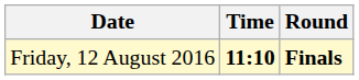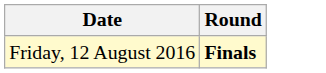- column: Time | 11:10
